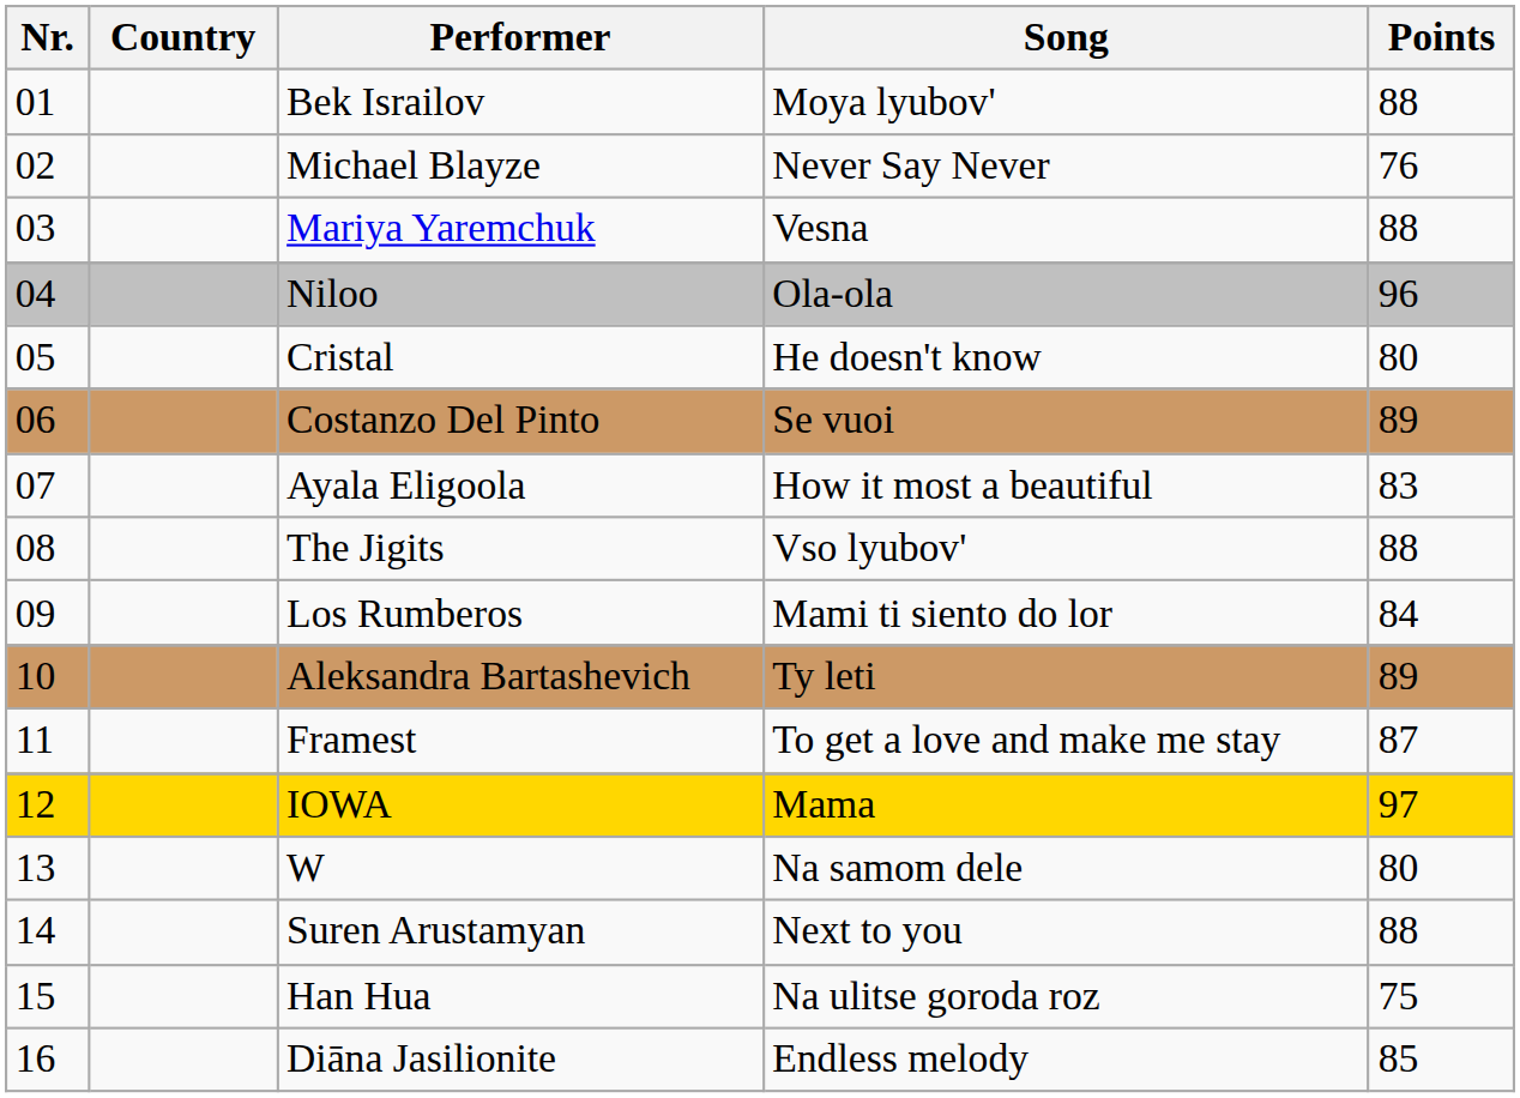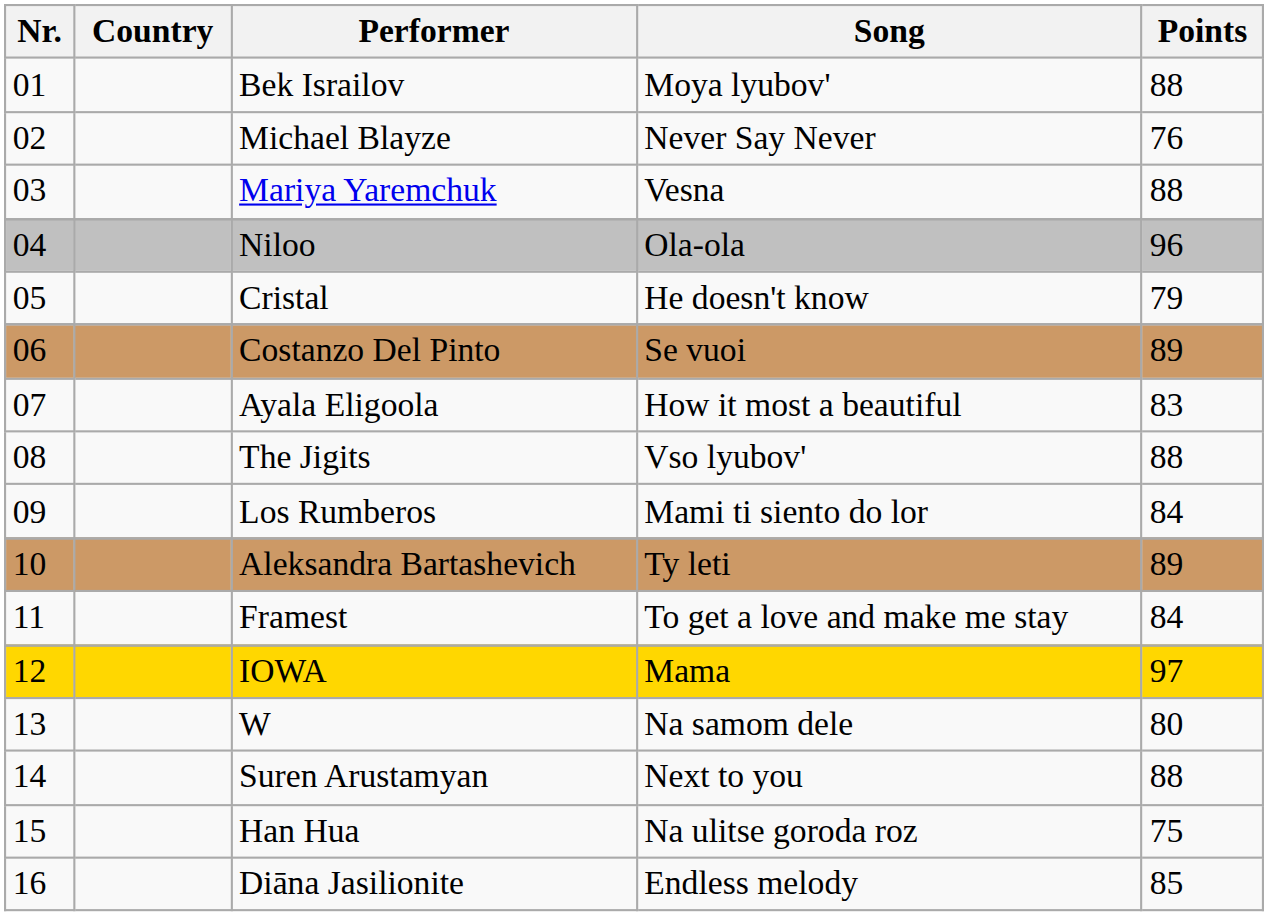Cristal | Points: 80 -> 79
Framest | Points: 87 -> 84
